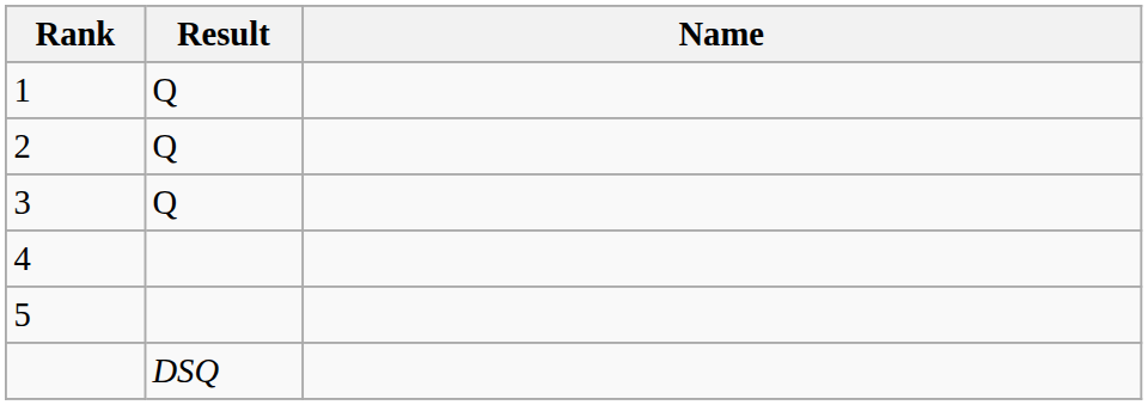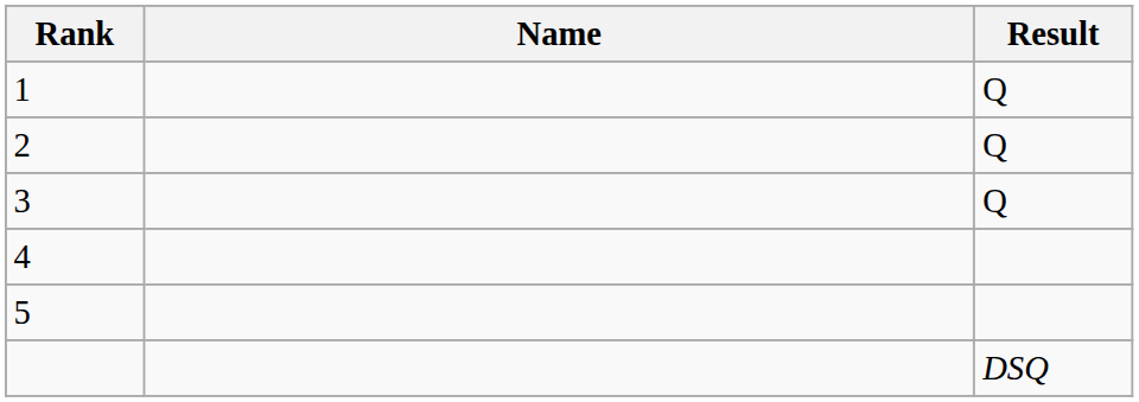columns swapped: Name <-> Result
